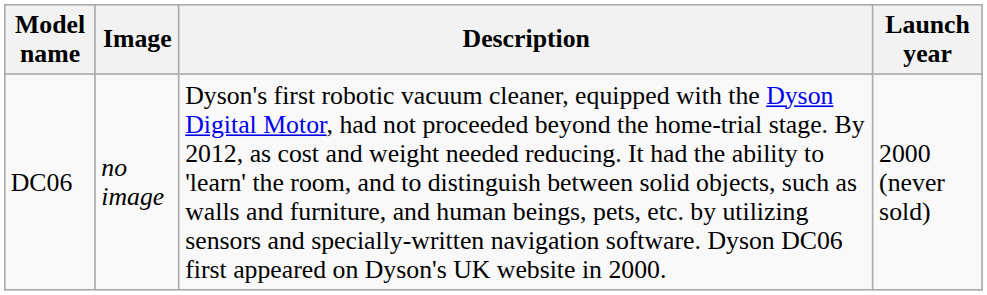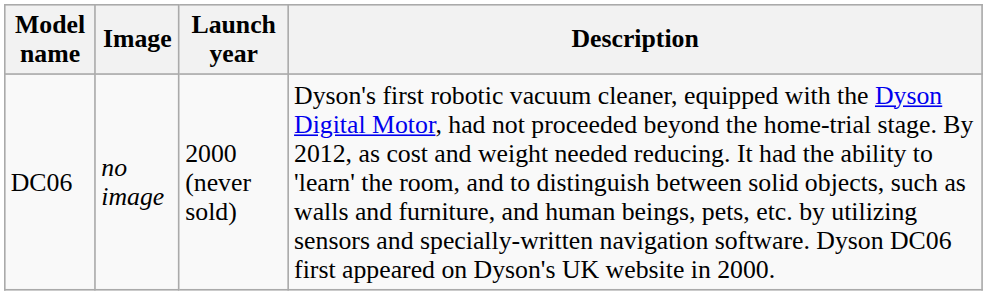columns swapped: Launch year <-> Description
